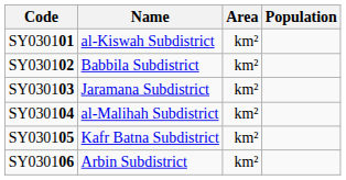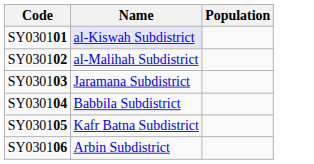- column: Area | km² | km² | km² | km² | km² | km²
SY030101 | Name: no background -> lavender background
SY030102 | Name: Babbila Subdistrict -> al-Malihah Subdistrict
SY030104 | Name: al-Malihah Subdistrict -> Babbila Subdistrict
